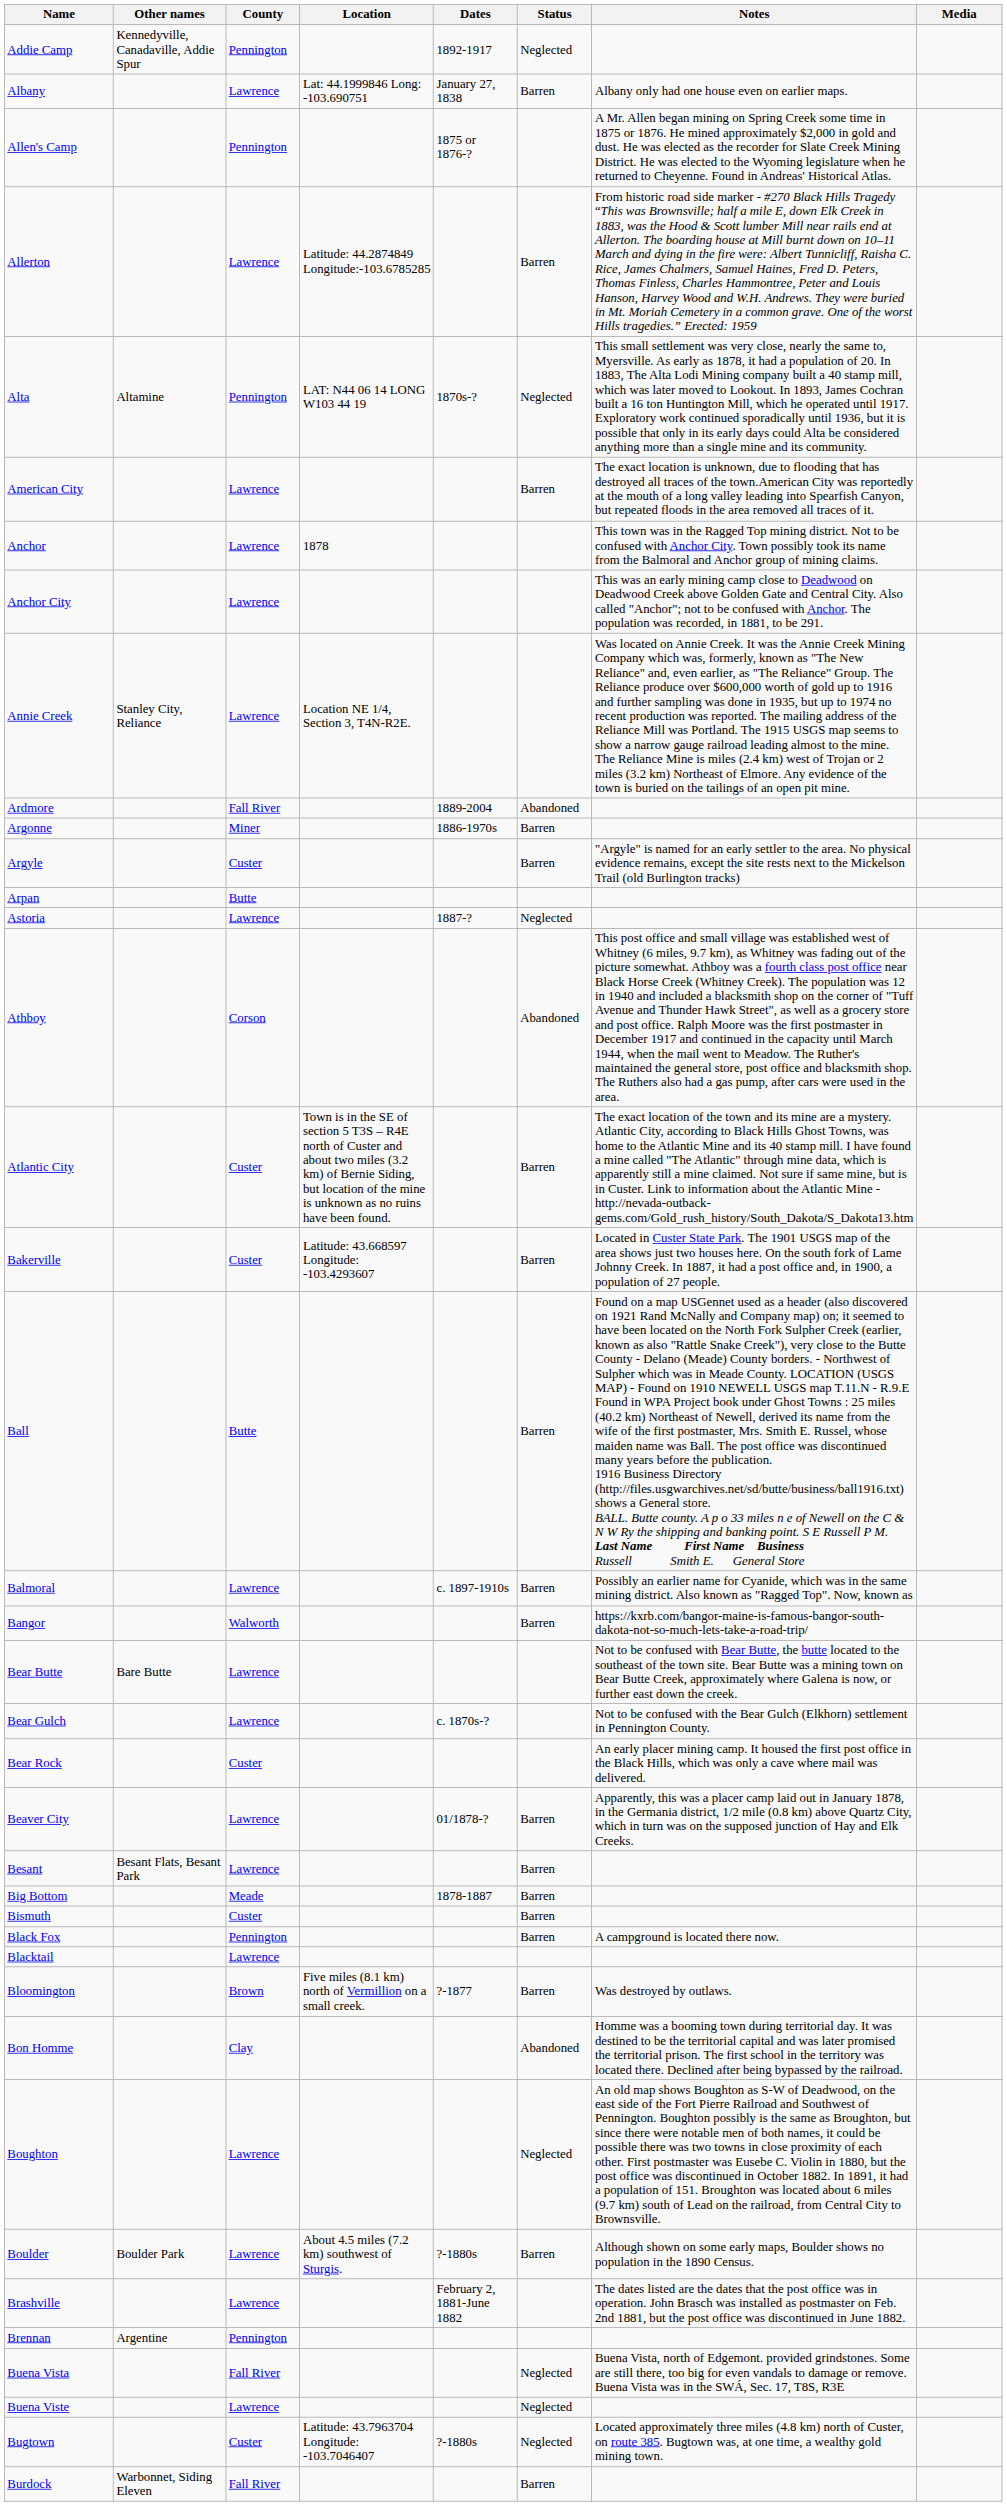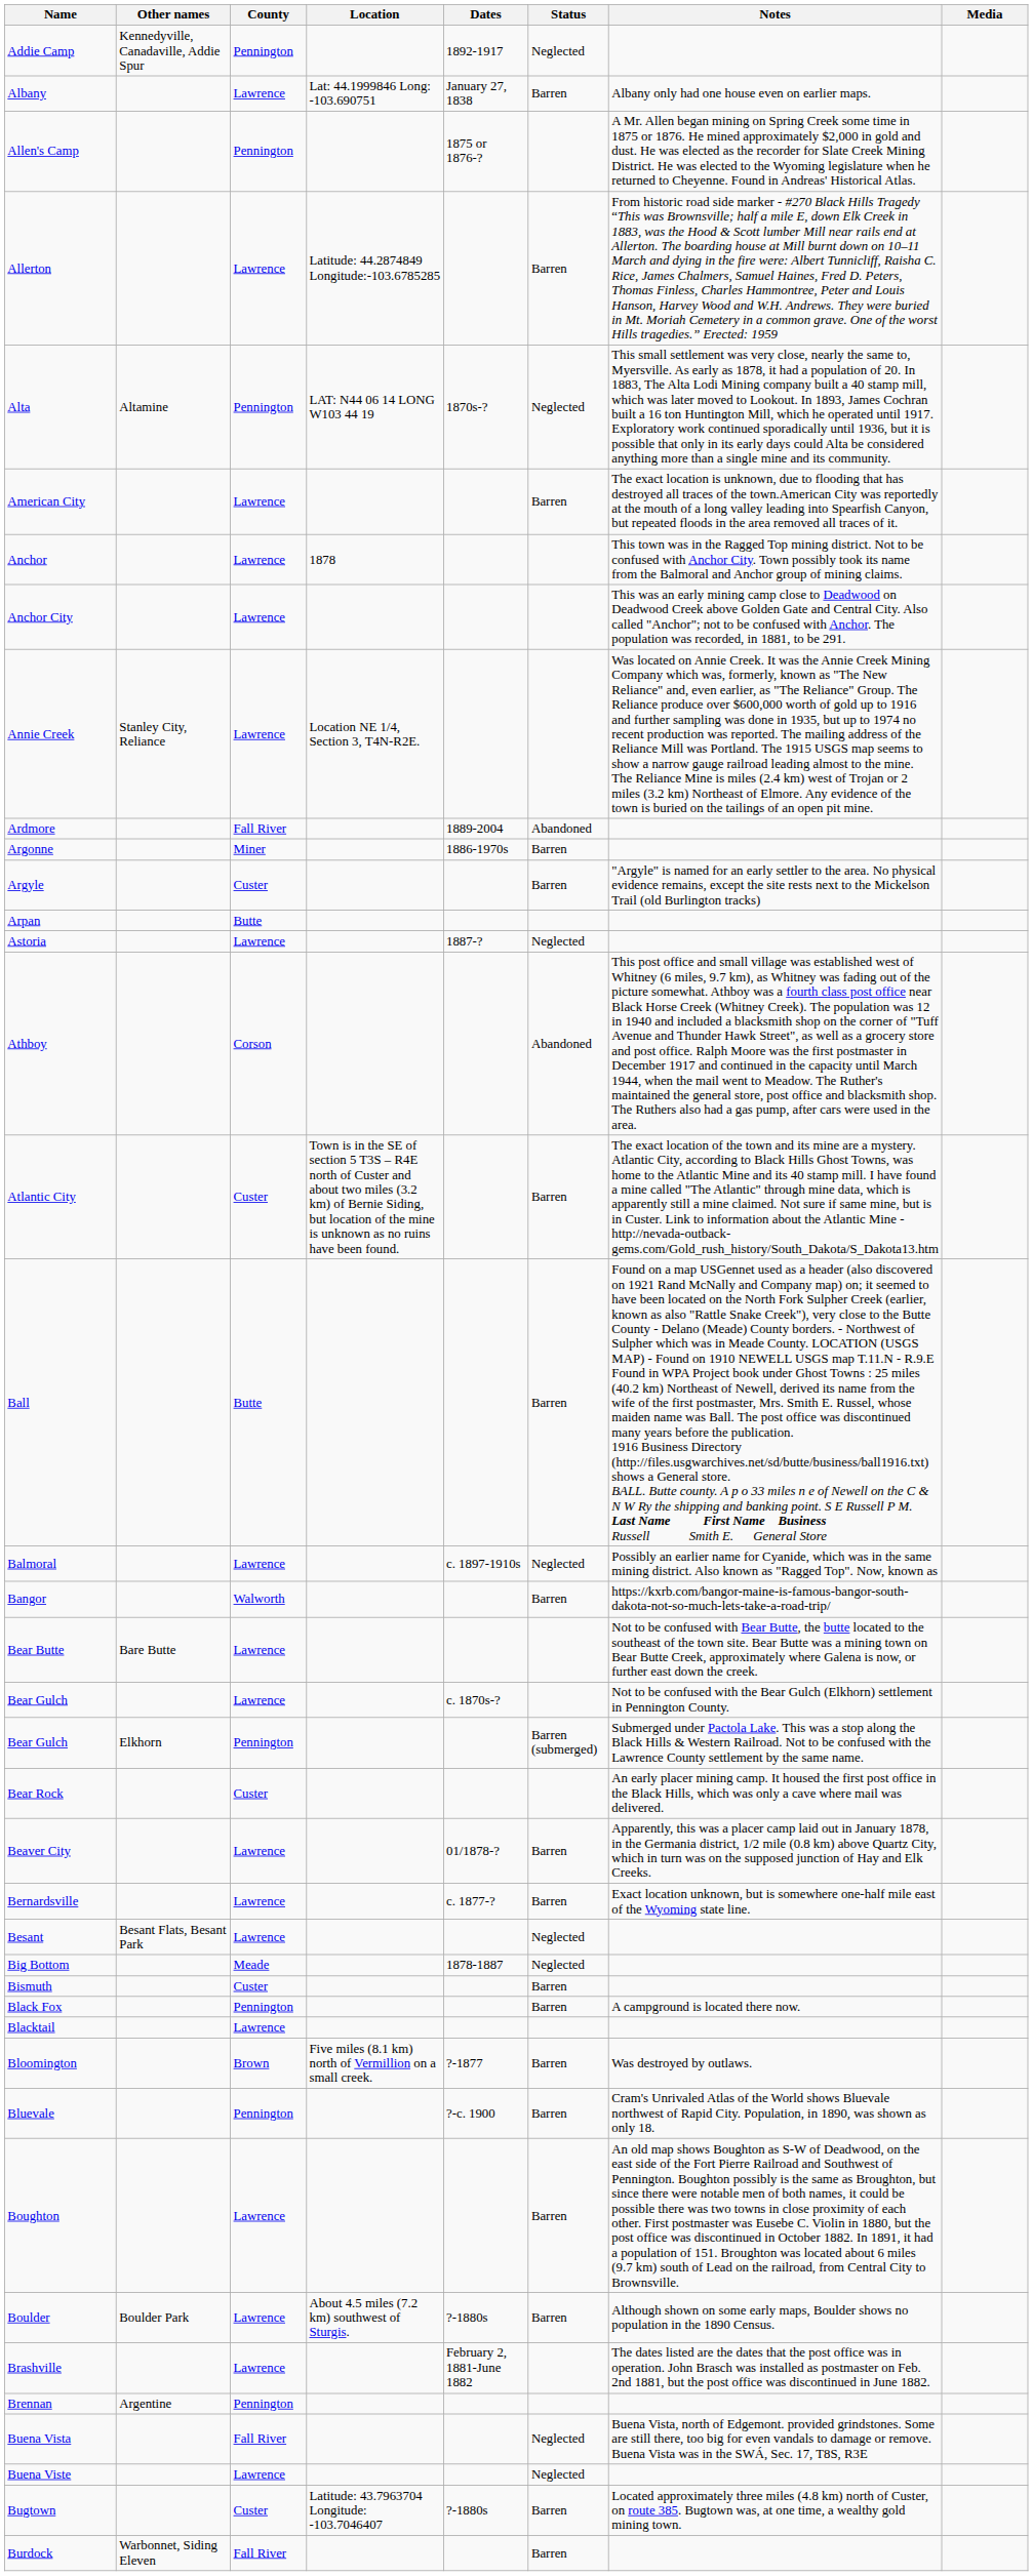- row: Bakerville | Custer | Latitude: 43.668597 Longitude: -103.4293607 | Barren | Located in Custer State Park. The 1901 USGS map of the area shows just two houses here. On the south fork of Lame Johnny Creek. In 1887, it had a post office and, in 1900, a population of 27 people.
Balmoral | Status: Barren -> Neglected
+ row: Bear Gulch | Elkhorn | Pennington | Barren (submerged) | Submerged under Pactola Lake. This was a stop along the Black Hills & Western Railroad. Not to be confused with the Lawrence County settlement by the same name.
+ row: Bernardsville | Lawrence | c. 1877-? | Barren | Exact location unknown, but is somewhere one-half mile east of the Wyoming state line.
Besant | Status: Barren -> Neglected
Big Bottom | Status: Barren -> Neglected
+ row: Bluevale | Pennington | ?-c. 1900 | Barren | Cram's Unrivaled Atlas of the World shows Bluevale northwest of Rapid City. Population, in 1890, was shown as only 18.
- row: Bon Homme | Clay | Abandoned | Homme was a booming town during territorial day. It was destined to be the territorial capital and was later promised the territorial prison. The first school in the territory was located there. Declined after being bypassed by the railroad.
Boughton | Status: Neglected -> Barren
Bugtown | Status: Neglected -> Barren
